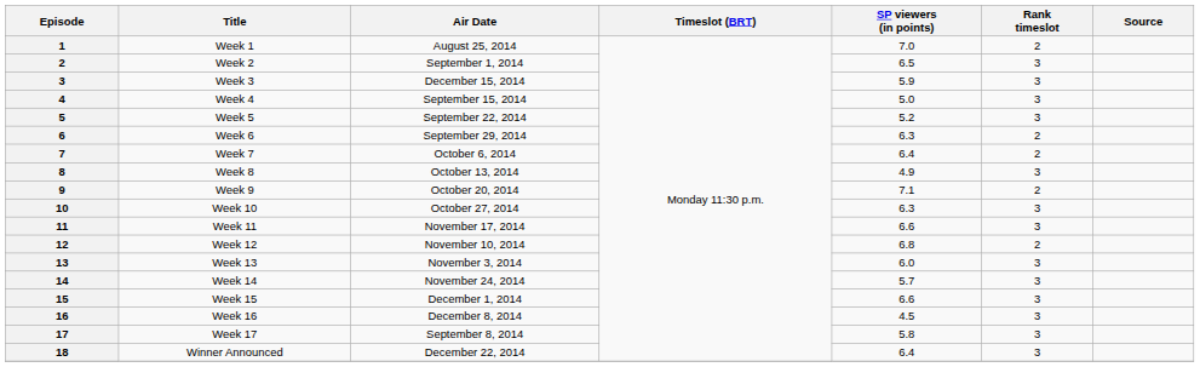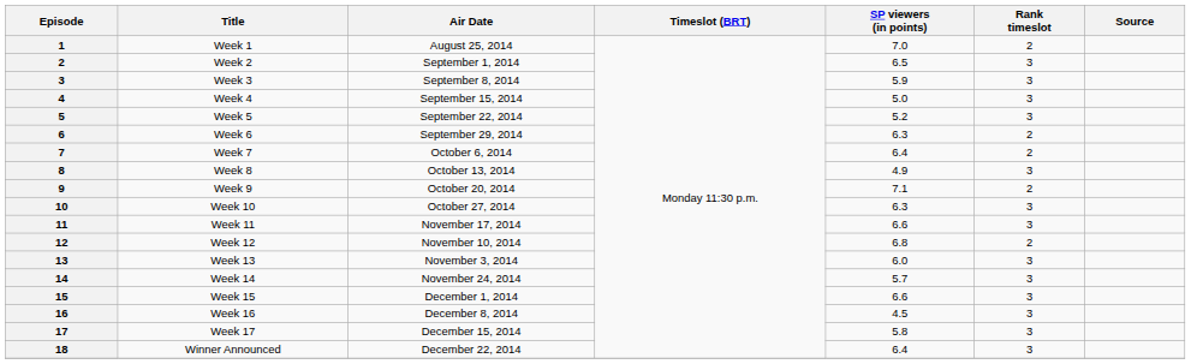Week 3 | Air Date: December 15, 2014 -> September 8, 2014
Week 17 | Air Date: September 8, 2014 -> December 15, 2014
